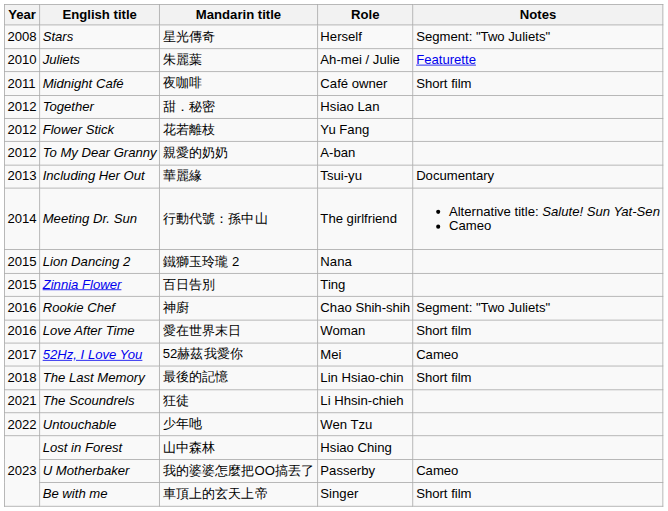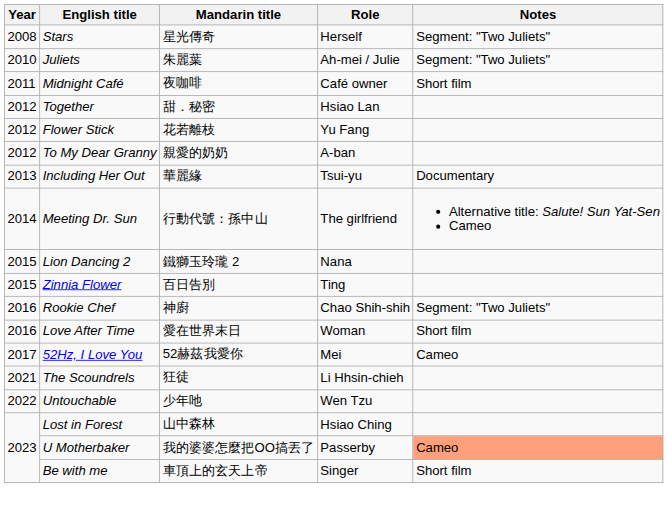Juliets | Notes: Featurette -> Segment: "Two Juliets"
- row: 2018 | The Last Memory | 最後的記憶 | Lin Hsiao-chin | Short film
U Motherbaker | Notes: no background -> lightsalmon background
